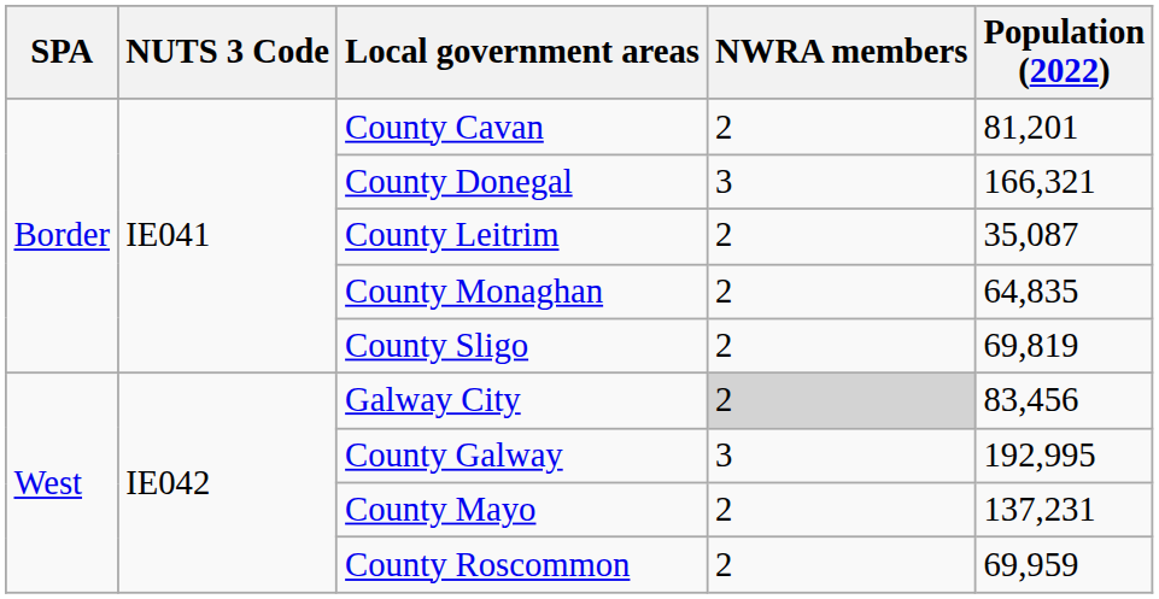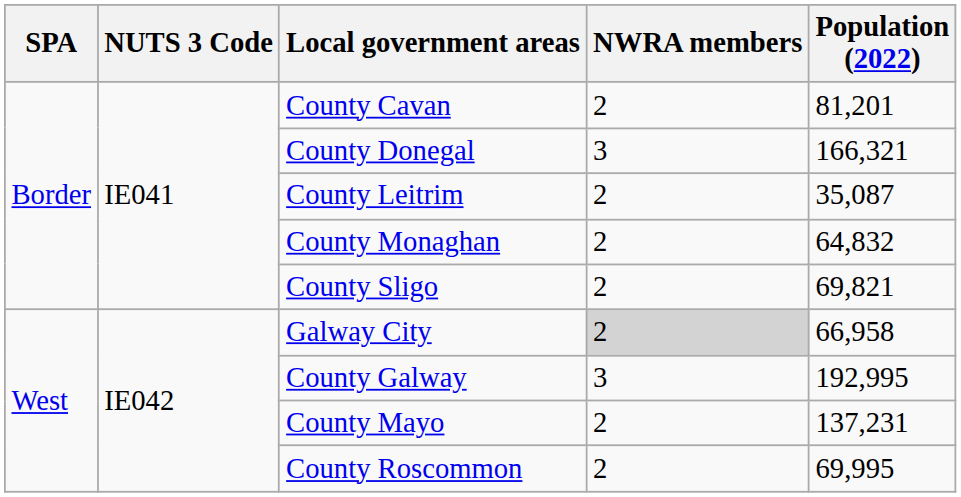County Monaghan | Population (2022): 64,835 -> 64,832
County Sligo | Population (2022): 69,819 -> 69,821
Galway City | Population (2022): 83,456 -> 66,958
County Roscommon | Population (2022): 69,959 -> 69,995
